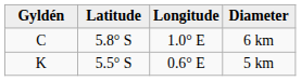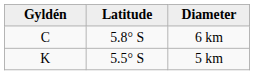- column: Longitude | 1.0° E | 0.6° E
